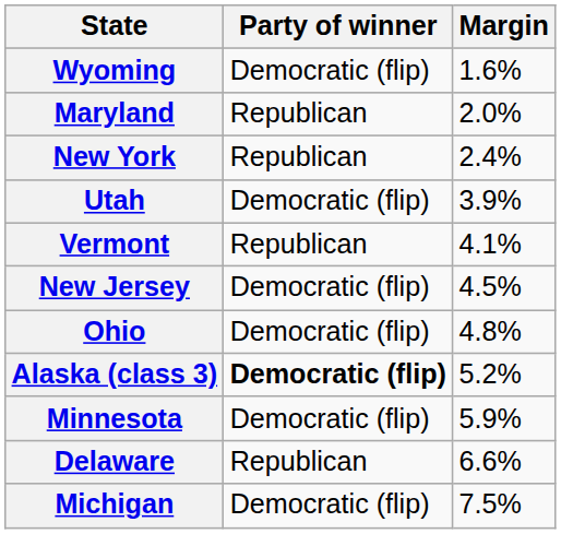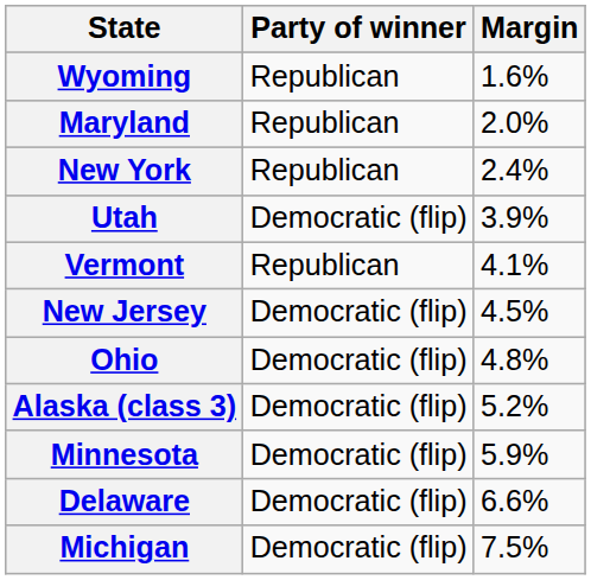Wyoming | Party of winner: Democratic (flip) -> Republican
Alaska (class 3) | Party of winner: bold -> normal
Delaware | Party of winner: Republican -> Democratic (flip)
